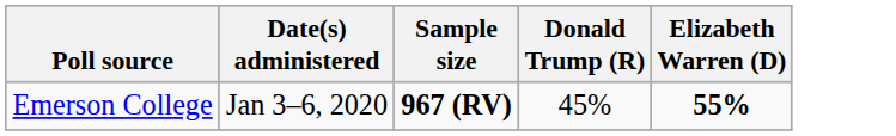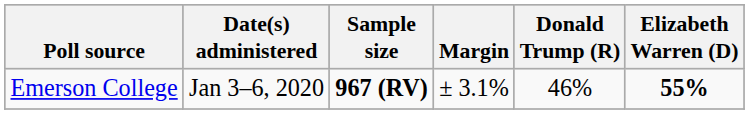+ column: Margin | ± 3.1%
Emerson College | Donald Trump (R): 45% -> 46%
